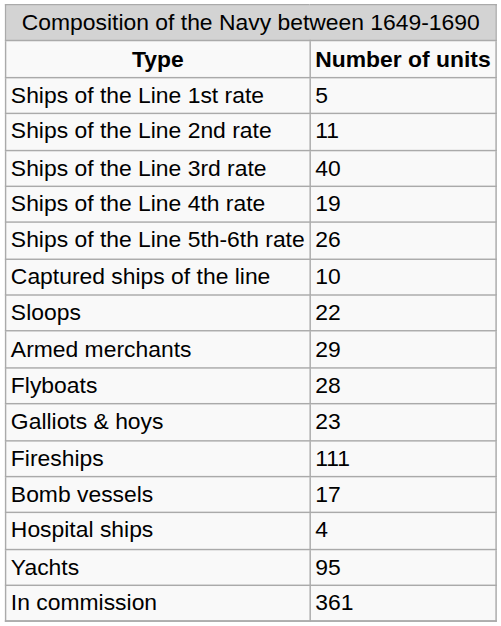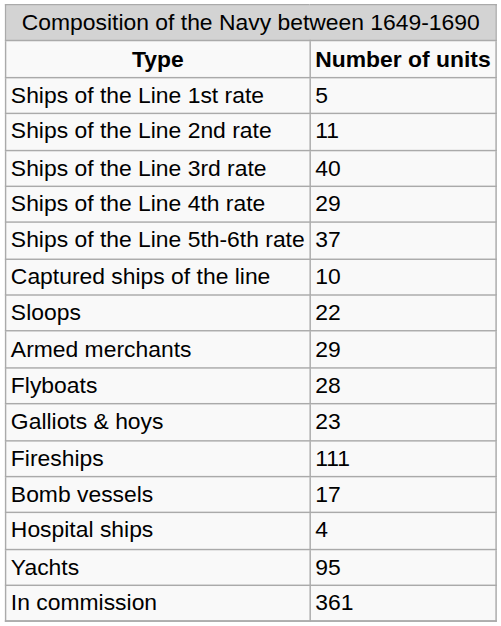Ships of the Line 4th rate | column 2: 19 -> 29
Ships of the Line 5th-6th rate | column 2: 26 -> 37
